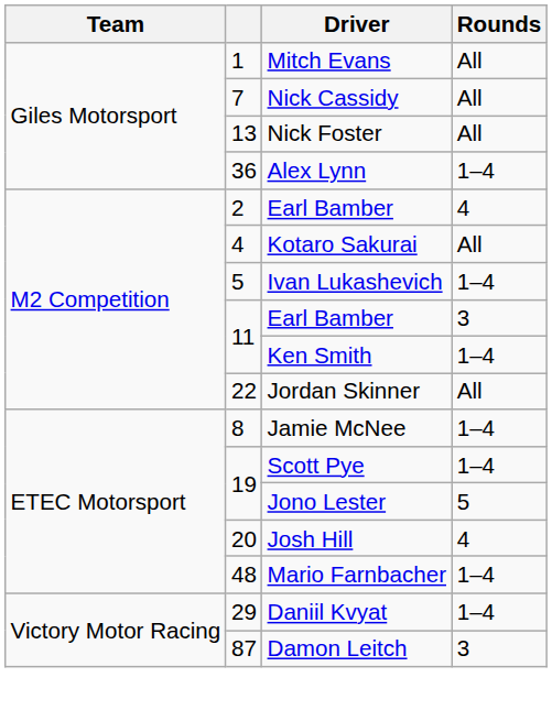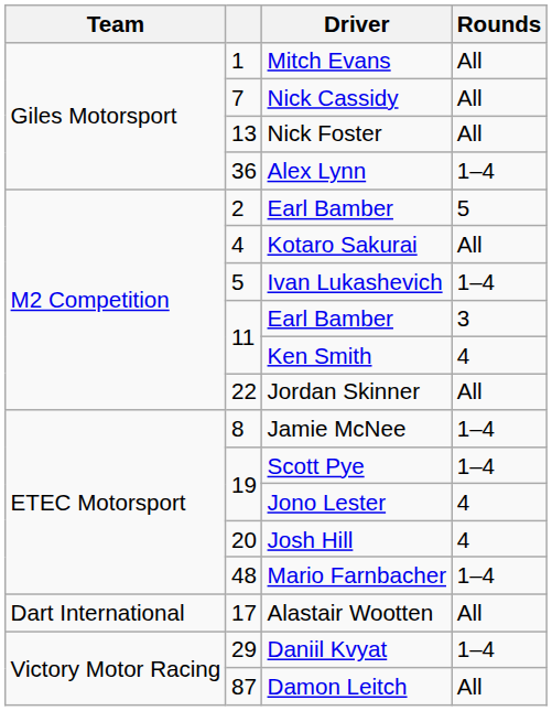2 / Earl Bamber | Rounds: 4 -> 5
Ken Smith | Rounds: 1–4 -> 4
Jono Lester | Rounds: 5 -> 4
+ row: Dart International | 17 | Alastair Wootten | All
Damon Leitch | Rounds: 3 -> All
